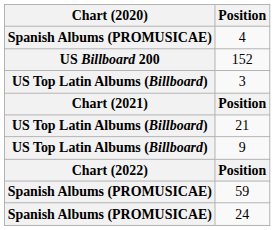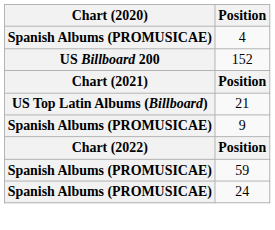- row: US Top Latin Albums (Billboard) | 3
9 | Chart (2020): US Top Latin Albums (Billboard) -> Spanish Albums (PROMUSICAE)
